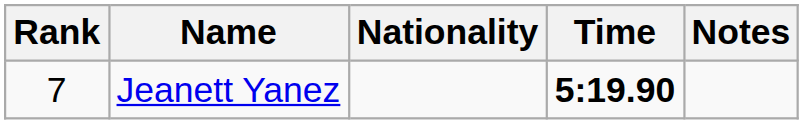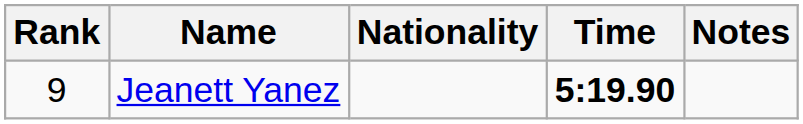Jeanett Yanez | Rank: 7 -> 9
